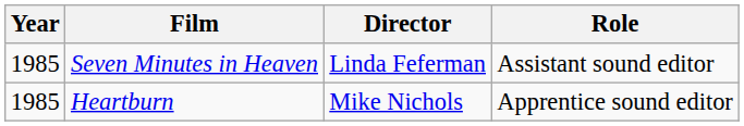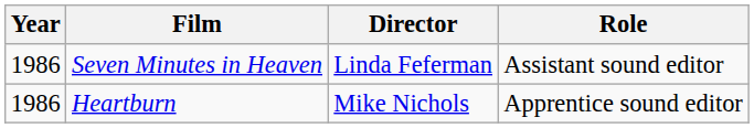Seven Minutes in Heaven | Year: 1985 -> 1986
Heartburn | Year: 1985 -> 1986
